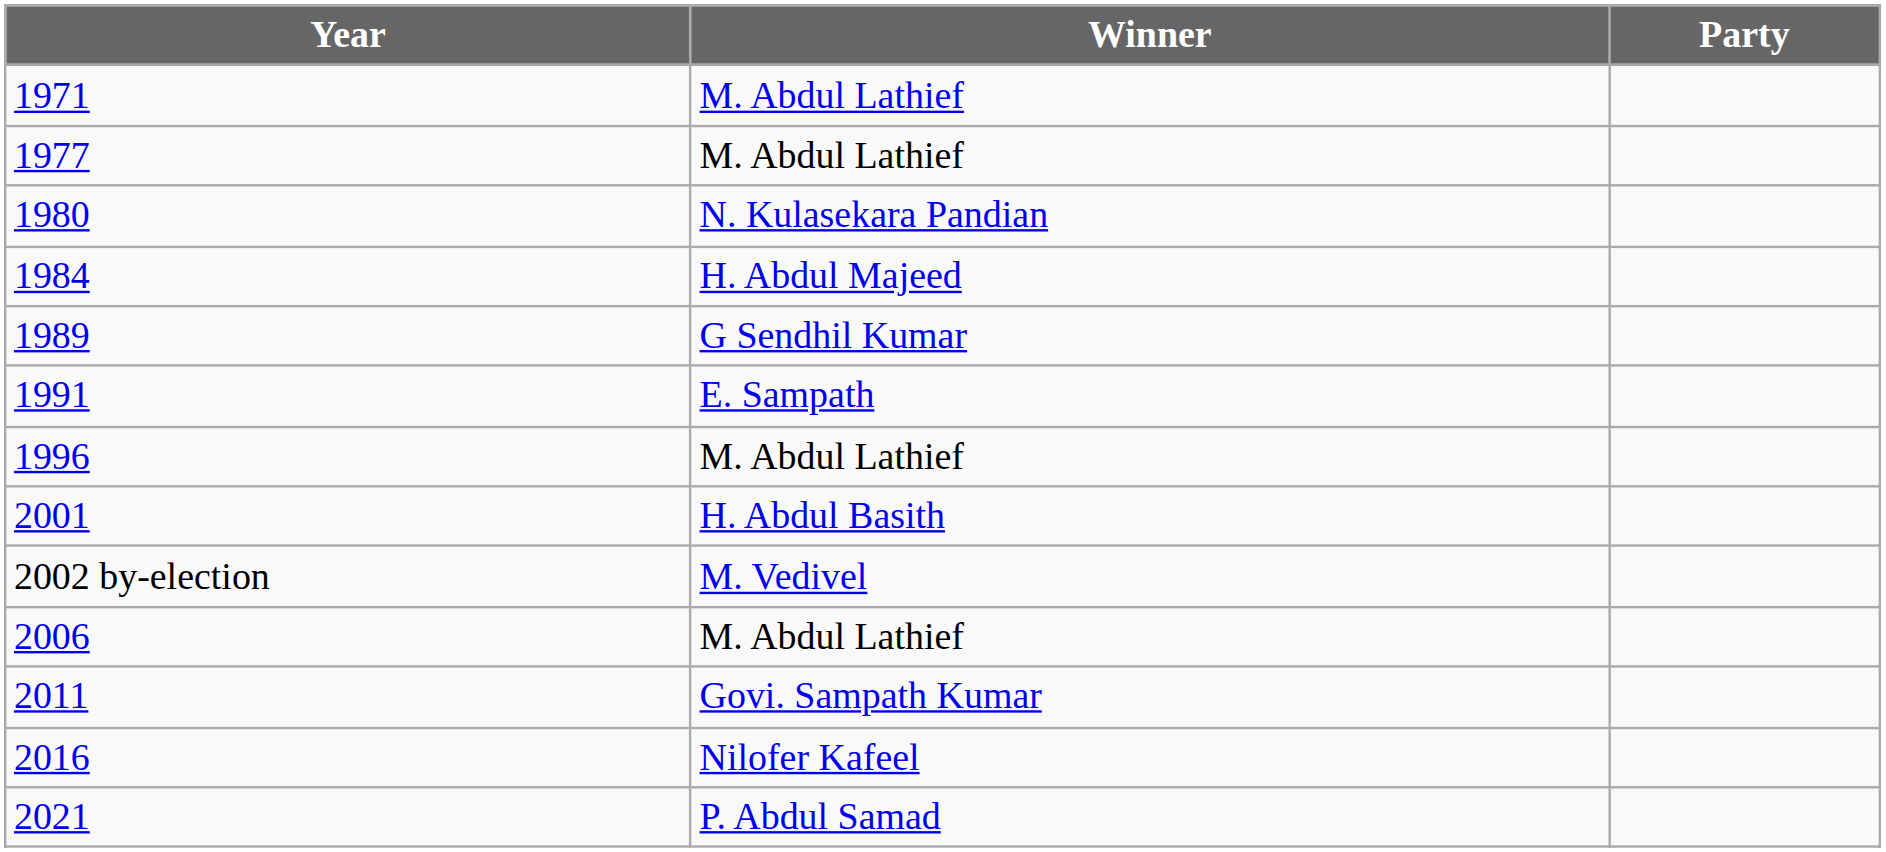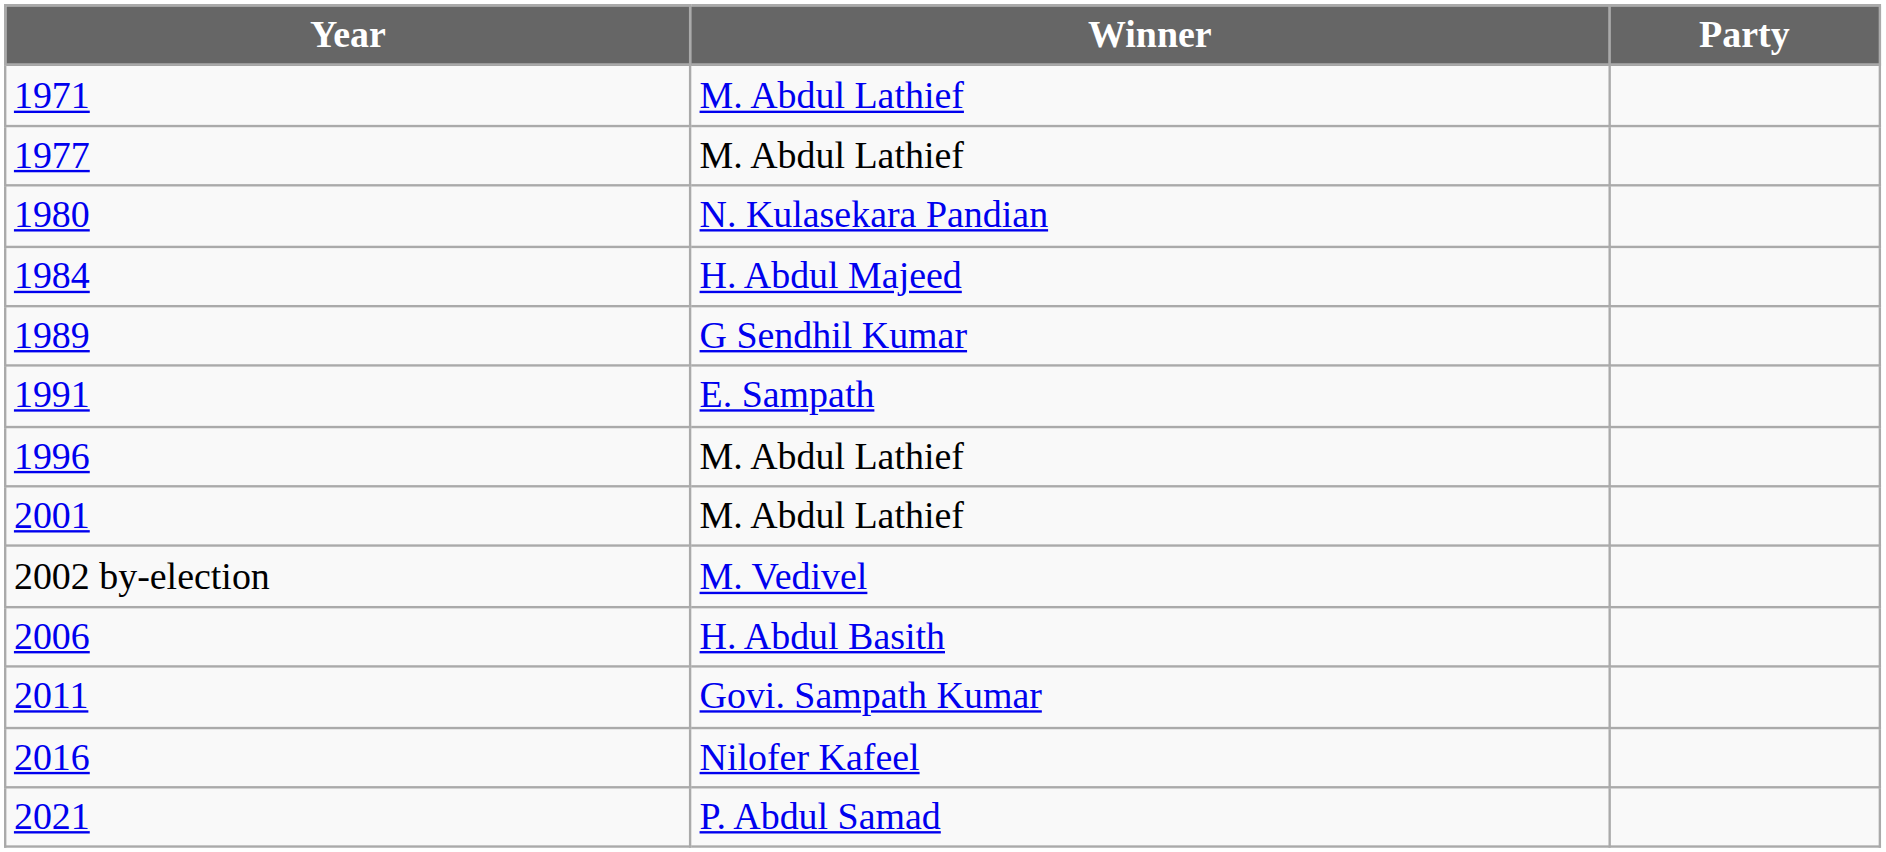2001 | Winner: H. Abdul Basith -> M. Abdul Lathief
2006 | Winner: M. Abdul Lathief -> H. Abdul Basith
